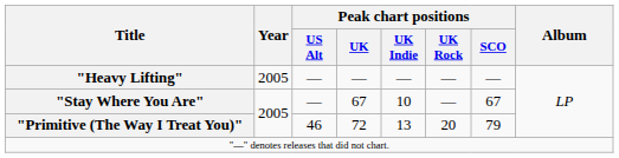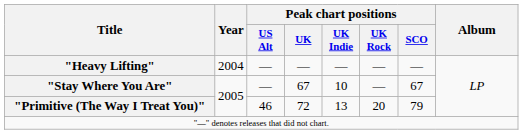"Heavy Lifting" | Year: 2005 -> 2004
